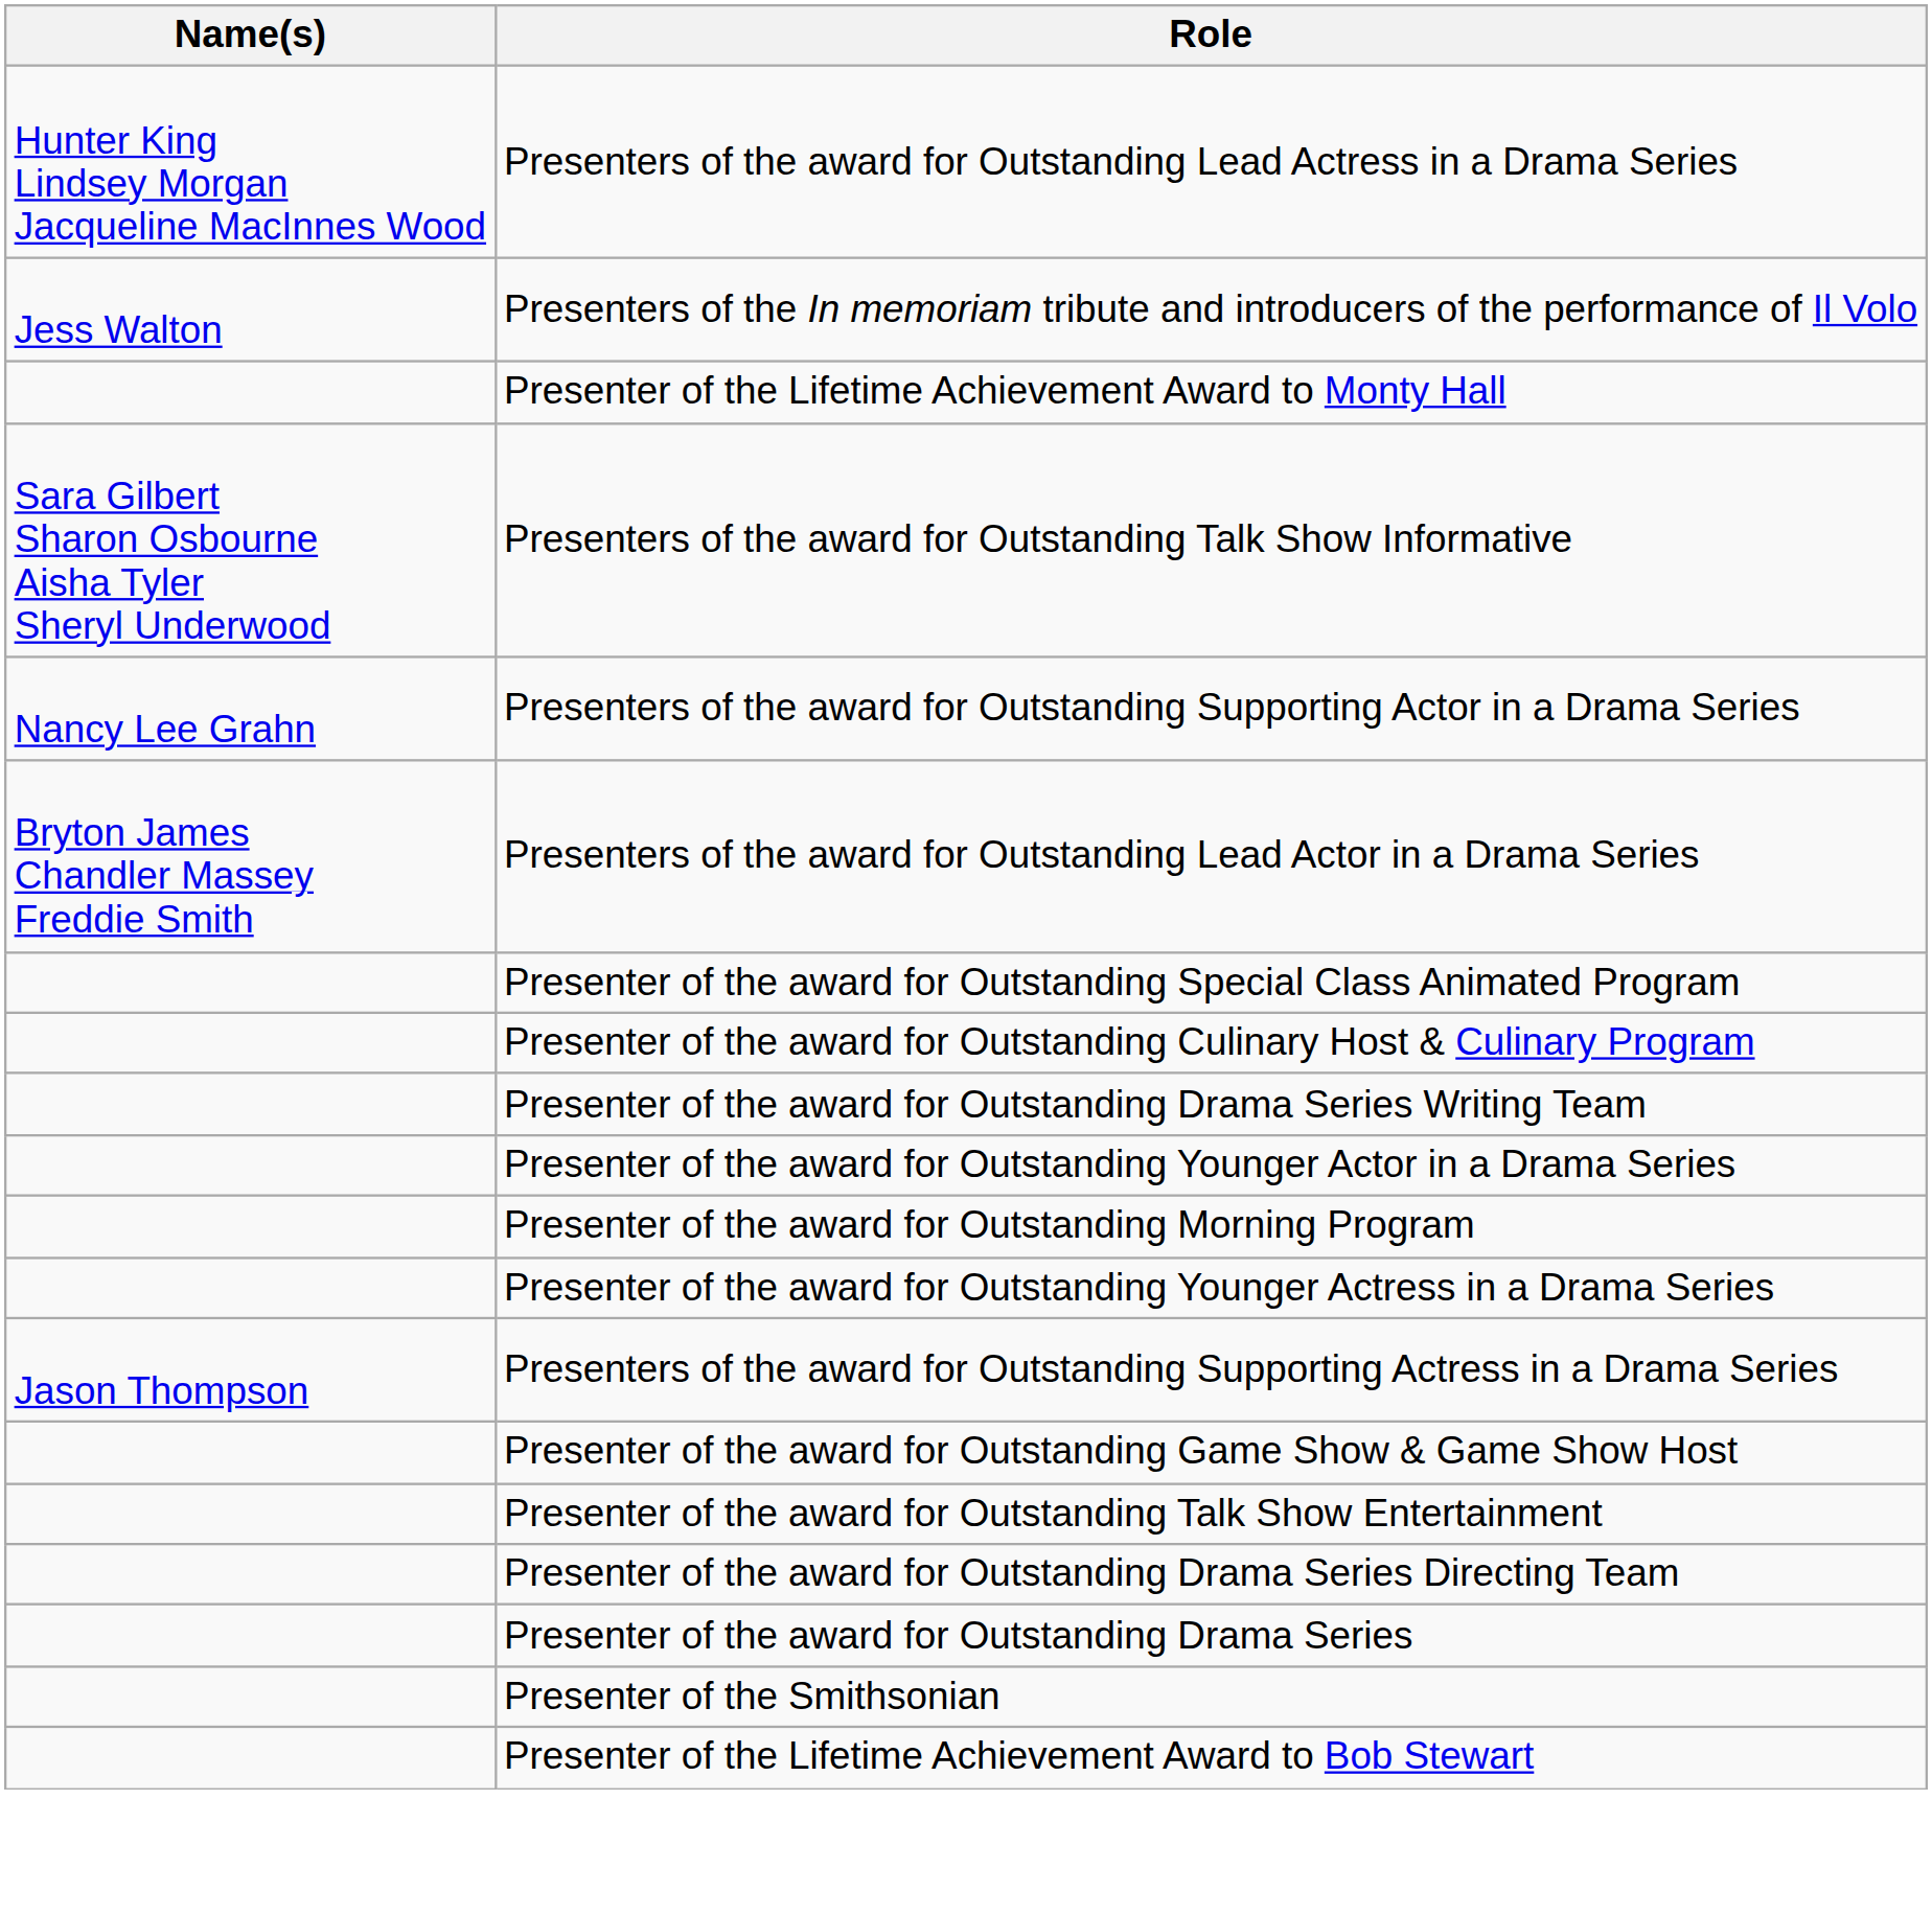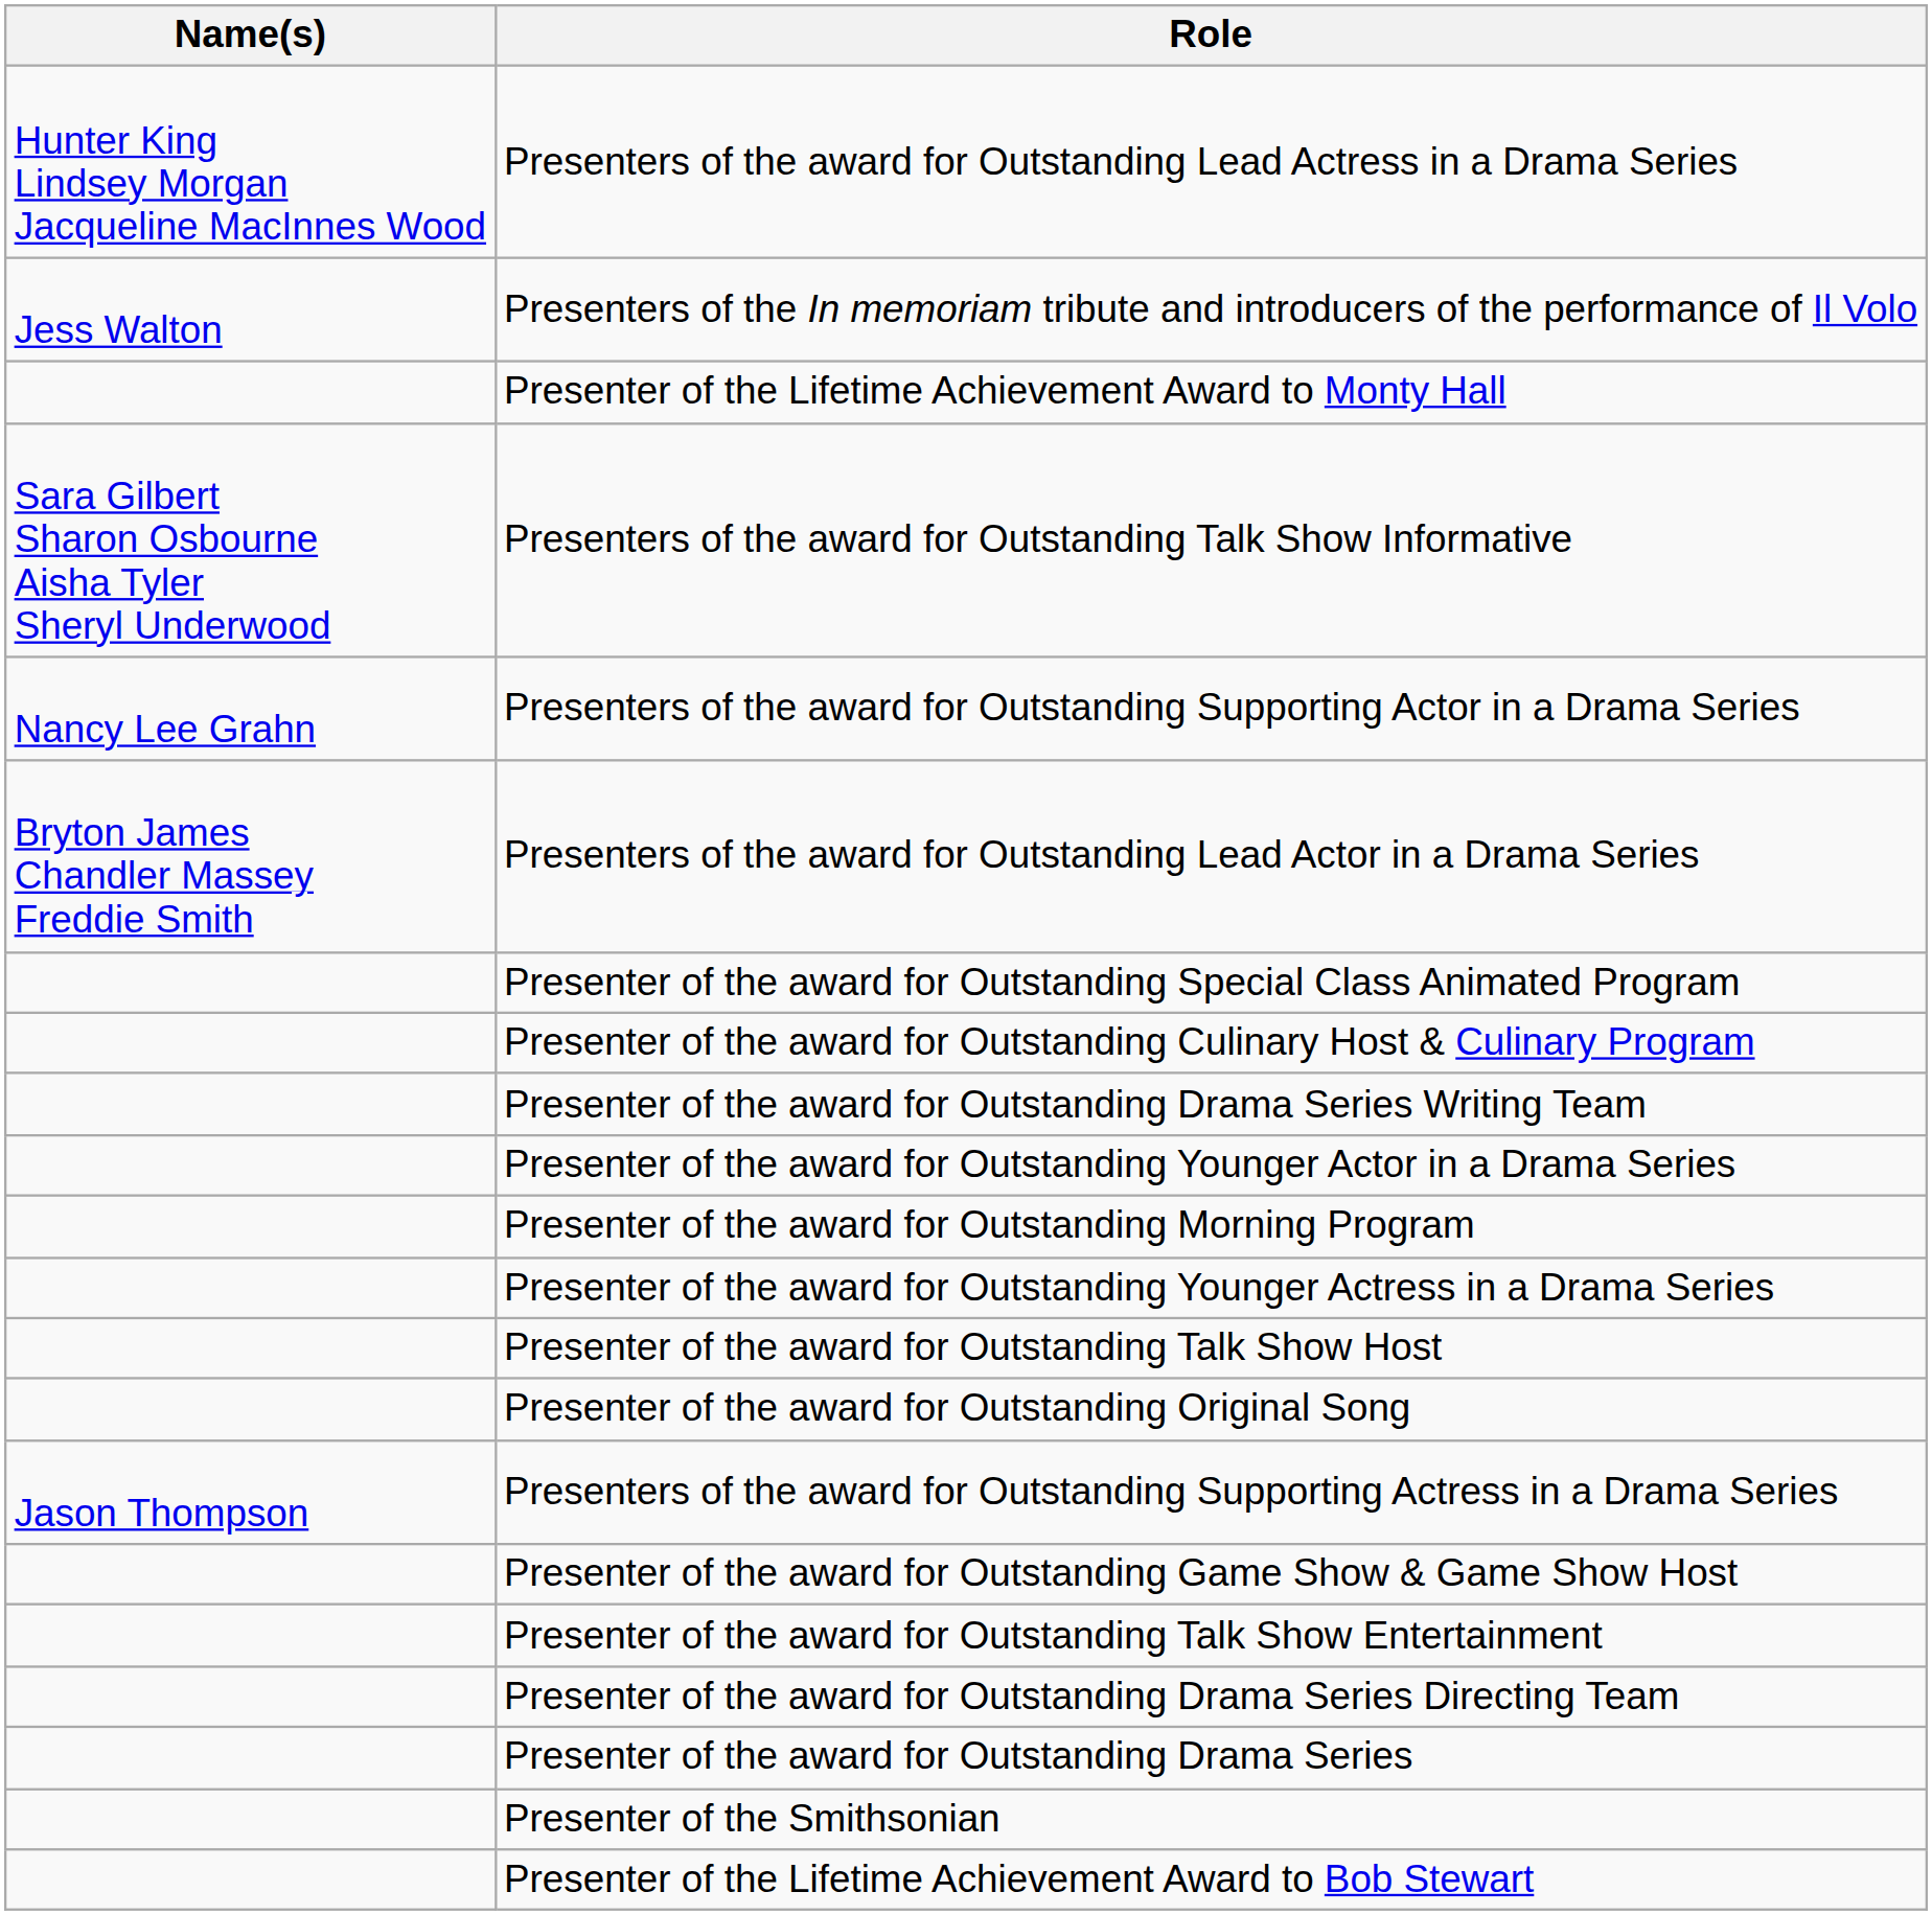+ row: Presenter of the award for Outstanding Talk Show Host
+ row: Presenter of the award for Outstanding Original Song
